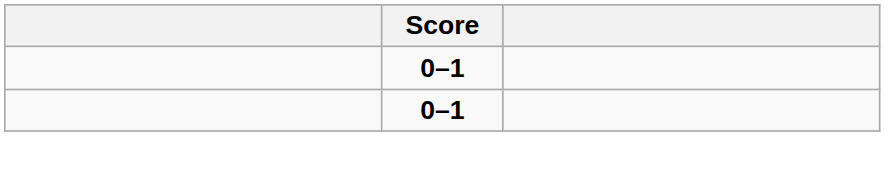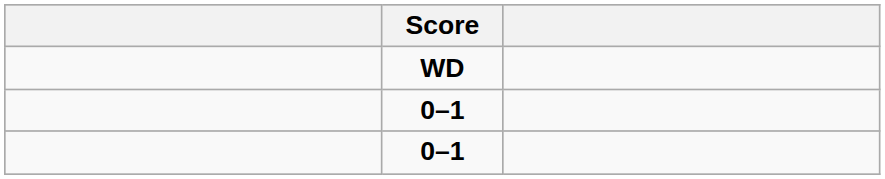+ row: WD
